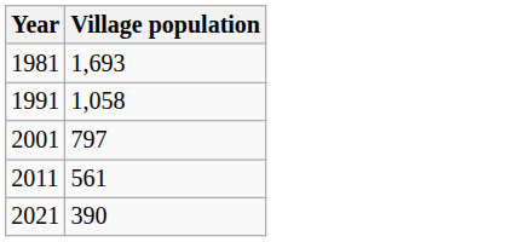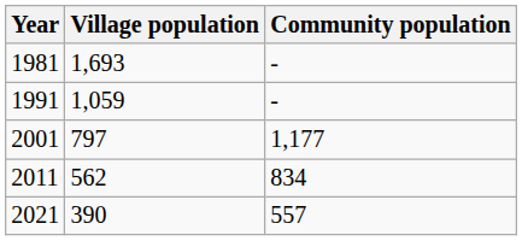+ column: Community population | - | - | 1,177 | 834 | 557
1991 | Village population: 1,058 -> 1,059
2011 | Village population: 561 -> 562
